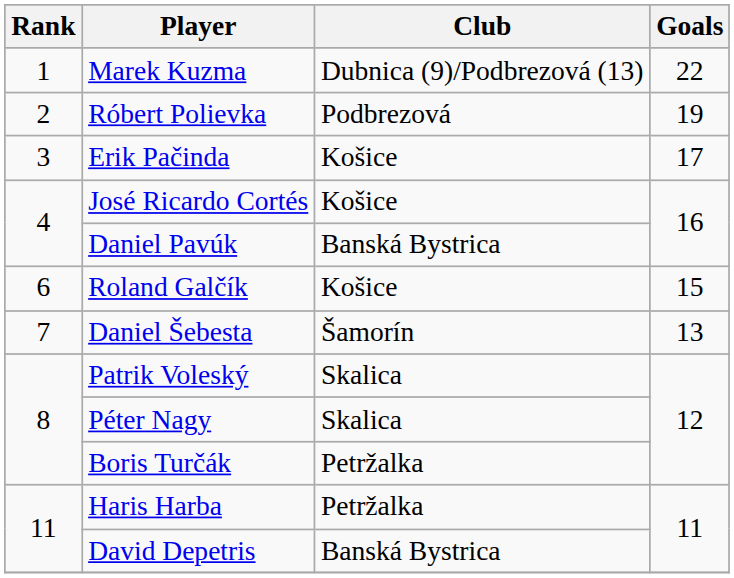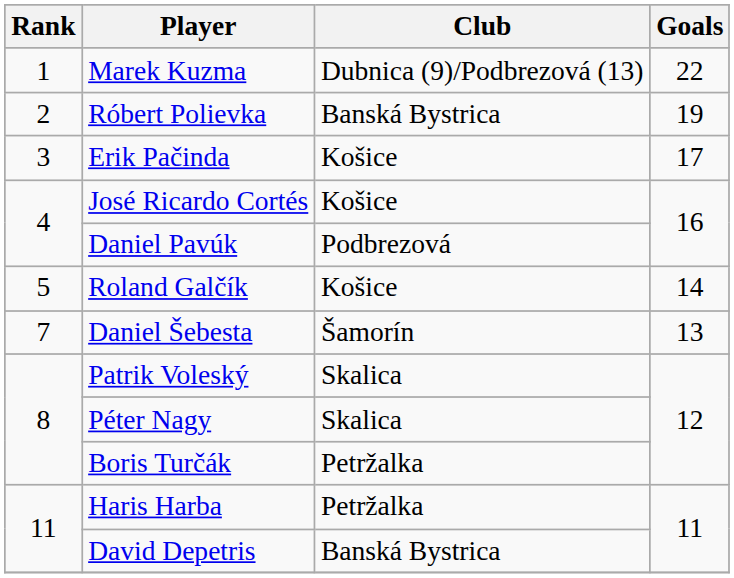Róbert Polievka | Club: Podbrezová -> Banská Bystrica
Daniel Pavúk | Club: Banská Bystrica -> Podbrezová
Roland Galčík | Rank: 6 -> 5
Roland Galčík | Goals: 15 -> 14
